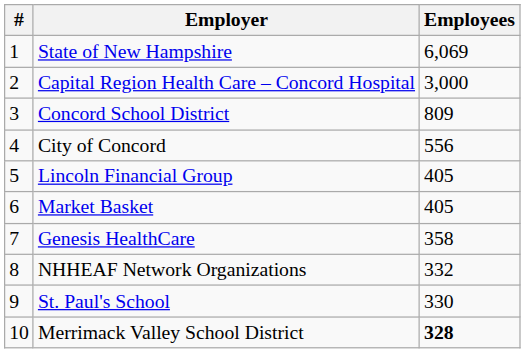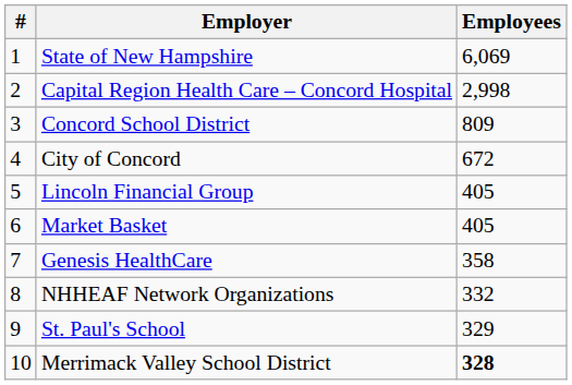Capital Region Health Care – Concord Hospital | Employees: 3,000 -> 2,998
City of Concord | Employees: 556 -> 672
St. Paul's School | Employees: 330 -> 329
